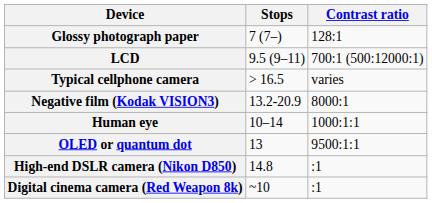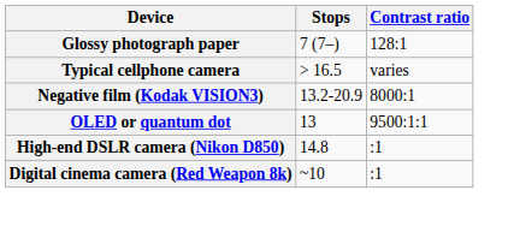- row: LCD | 9.5 (9–11) | 700:1 (500:12000:1)
- row: Human eye | 10–14 | 1000:1:1
